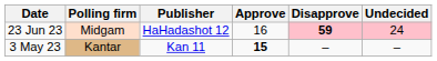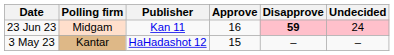23 Jun 23 | Publisher: HaHadashot 12 -> Kan 11
3 May 23 | Publisher: Kan 11 -> HaHadashot 12
3 May 23 | Approve: bold -> normal
